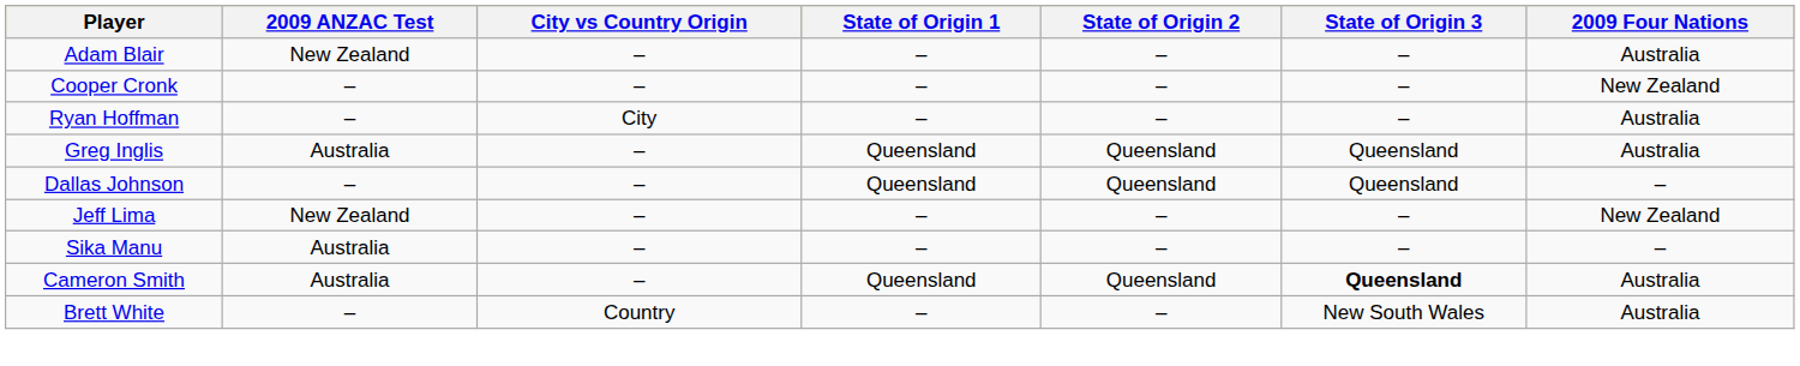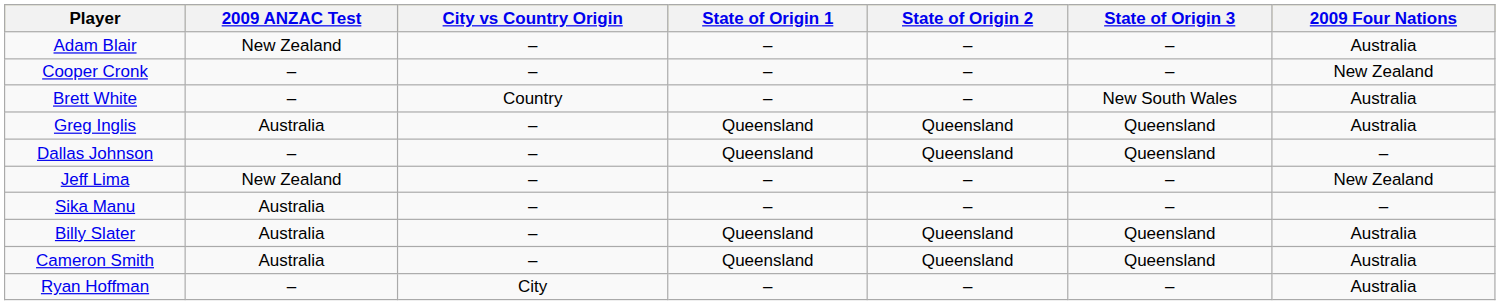rows swapped: Ryan Hoffman <-> Brett White
+ row: Billy Slater | Australia | – | Queensland | Queensland | Queensland | Australia
Cameron Smith | State of Origin 3: bold -> normal
